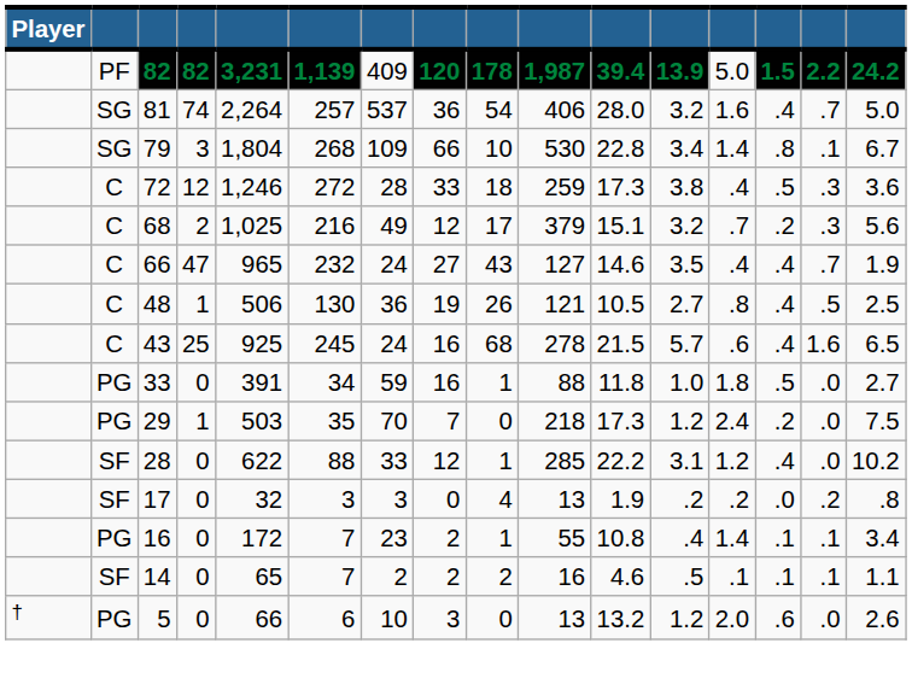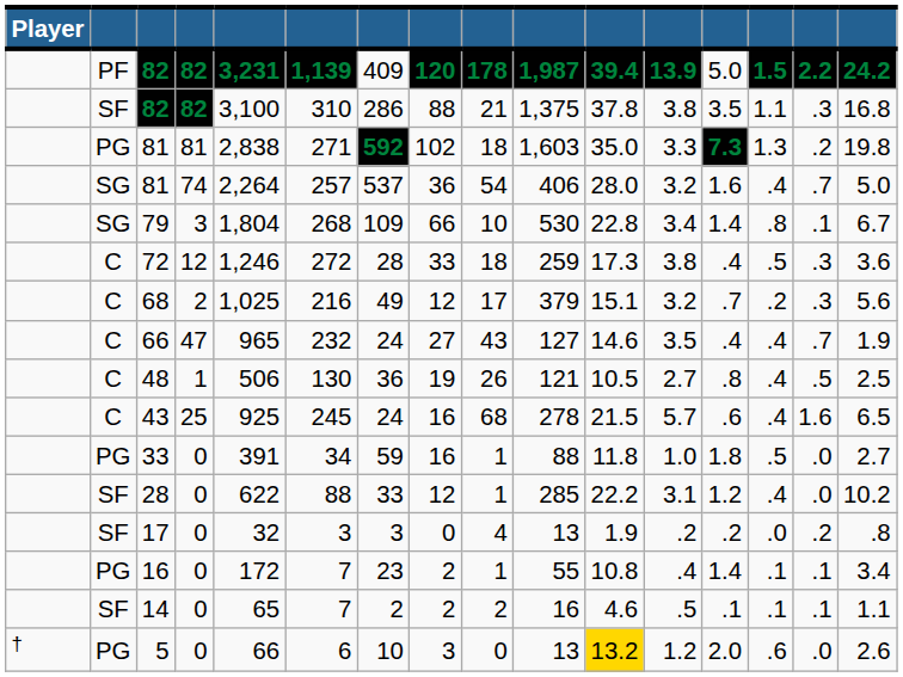+ row: SF | 82 | 82 | 3,100 | 310 | 286 | 88 | 21 | 1,375 | 37.8 | 3.8 | 3.5 | 1.1 | .3 | 16.8
+ row: PG | 81 | 81 | 2,838 | 271 | 592 | 102 | 18 | 1,603 | 35.0 | 3.3 | 7.3 | 1.3 | .2 | 19.8
- row: PG | 29 | 1 | 503 | 35 | 70 | 7 | 0 | 218 | 17.3 | 1.2 | 2.4 | .2 | .0 | 7.5
5 | column 11: no background -> gold background
